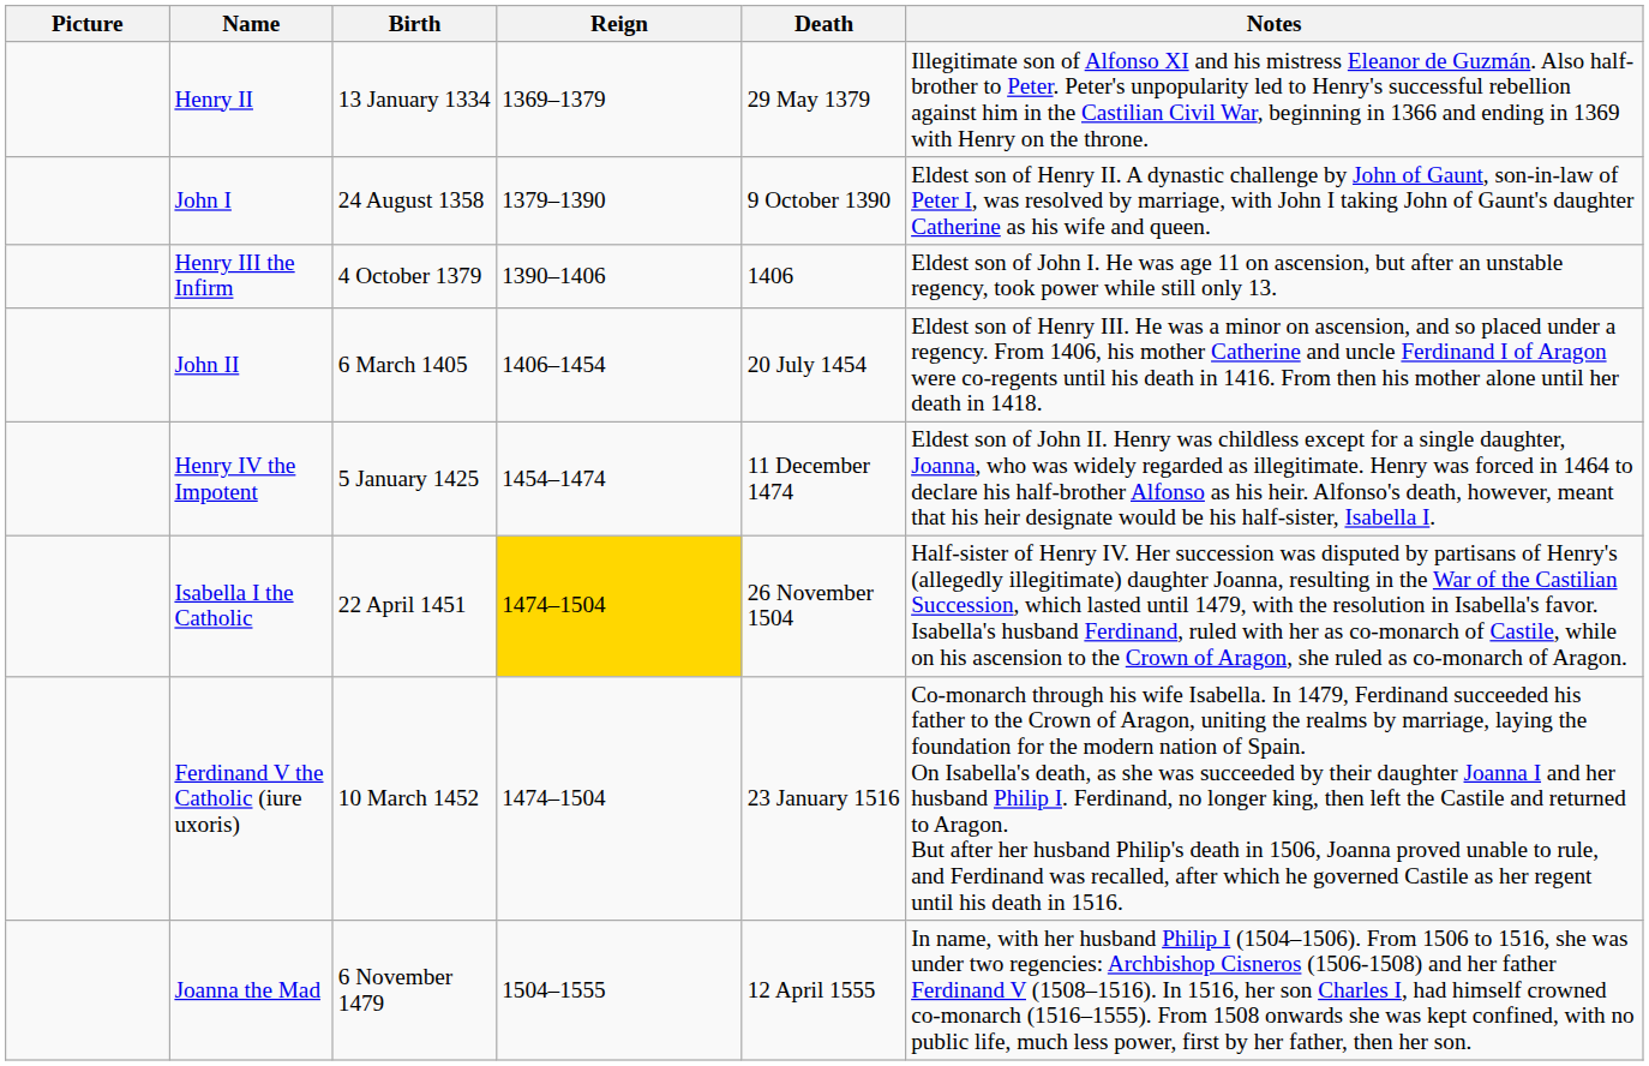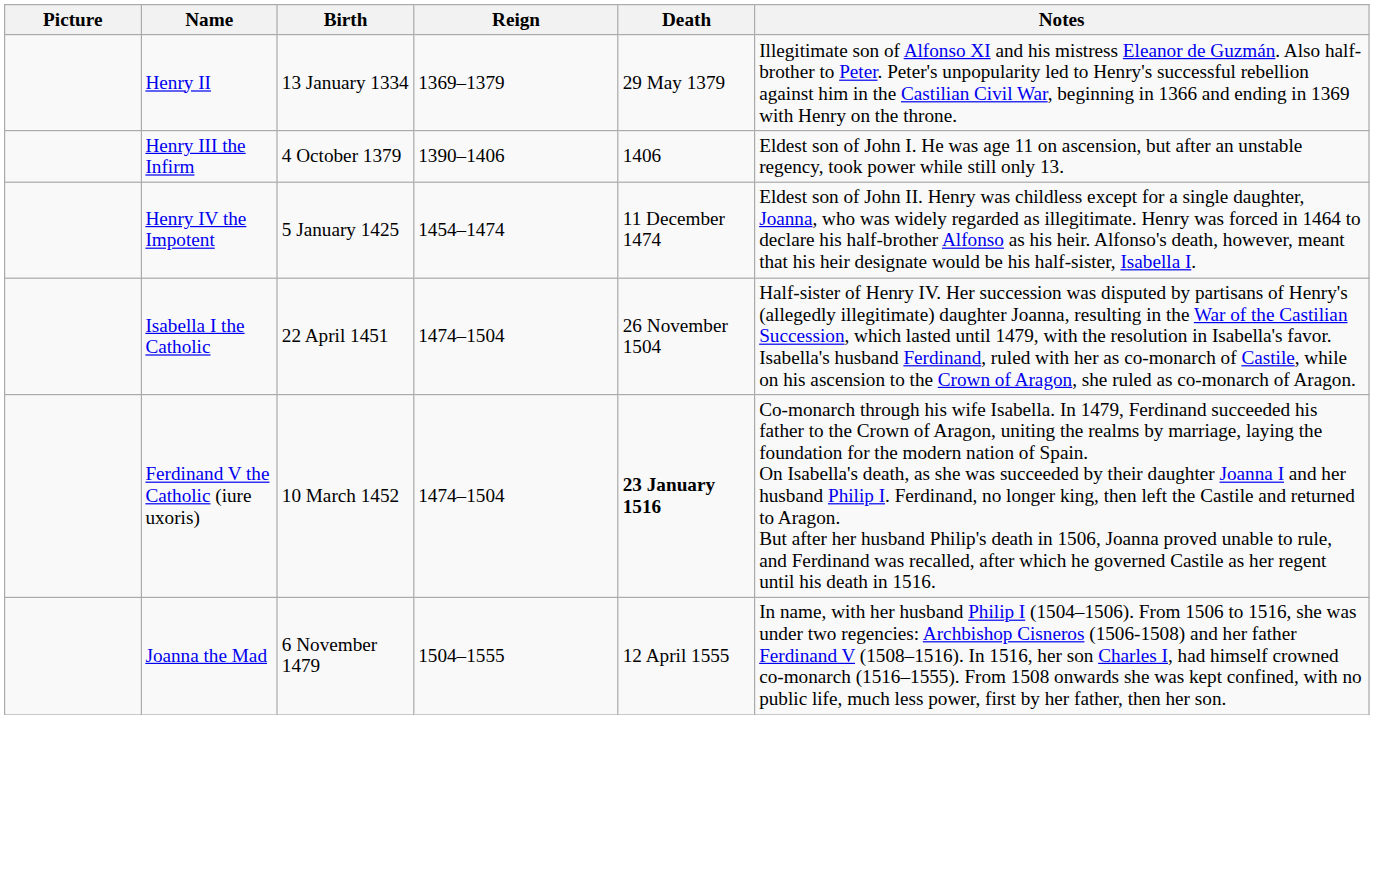- row: John I | 24 August 1358 | 1379–1390 | 9 October 1390 | Eldest son of Henry II. A dynastic challenge by John of Gaunt, son-in-law of Peter I, was resolved by marriage, with John I taking John of Gaunt's daughter Catherine as his wife and queen.
- row: John II | 6 March 1405 | 1406–1454 | 20 July 1454 | Eldest son of Henry III. He was a minor on ascension, and so placed under a regency. From 1406, his mother Catherine and uncle Ferdinand I of Aragon were co-regents until his death in 1416. From then his mother alone until her death in 1418.
Isabella I the Catholic | Reign: gold background -> no background
Ferdinand V the Catholic (iure uxoris) | Death: normal -> bold
